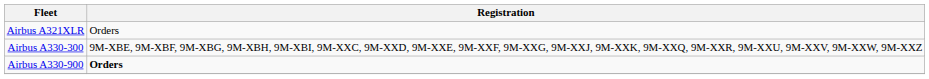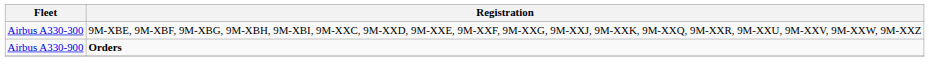- row: Airbus A321XLR | Orders
